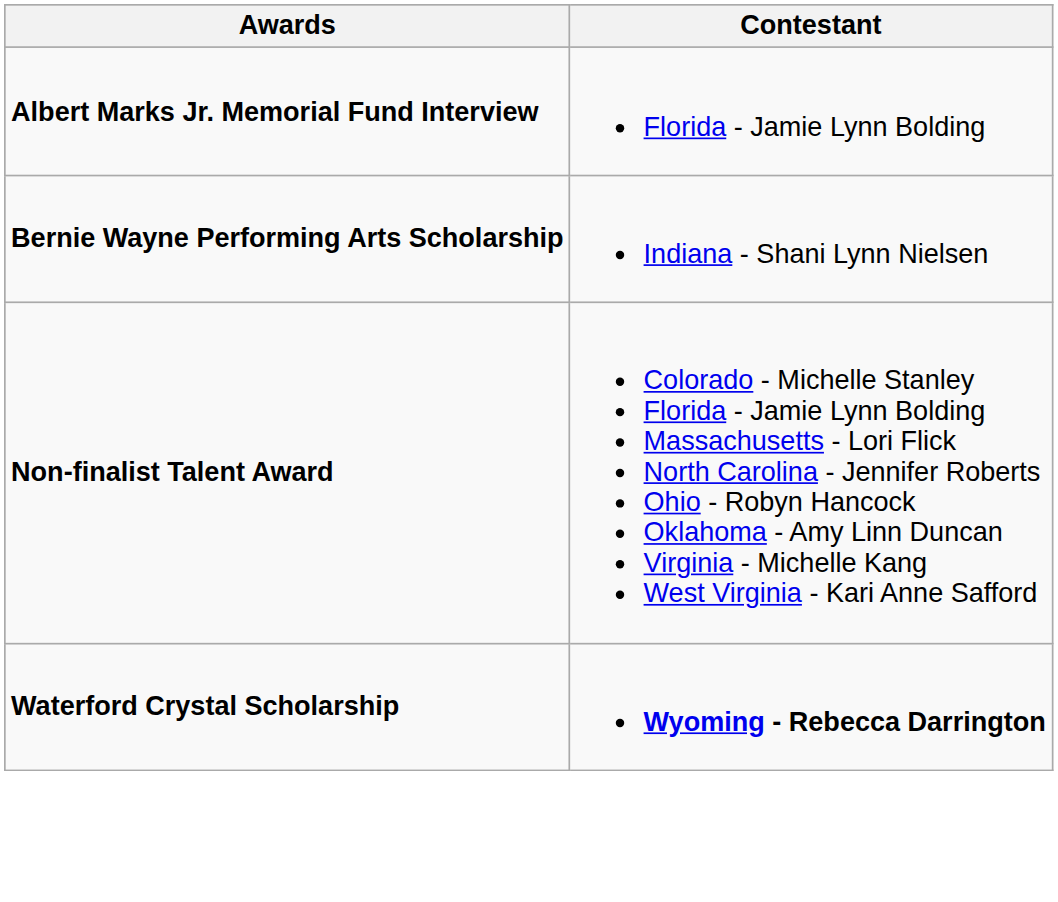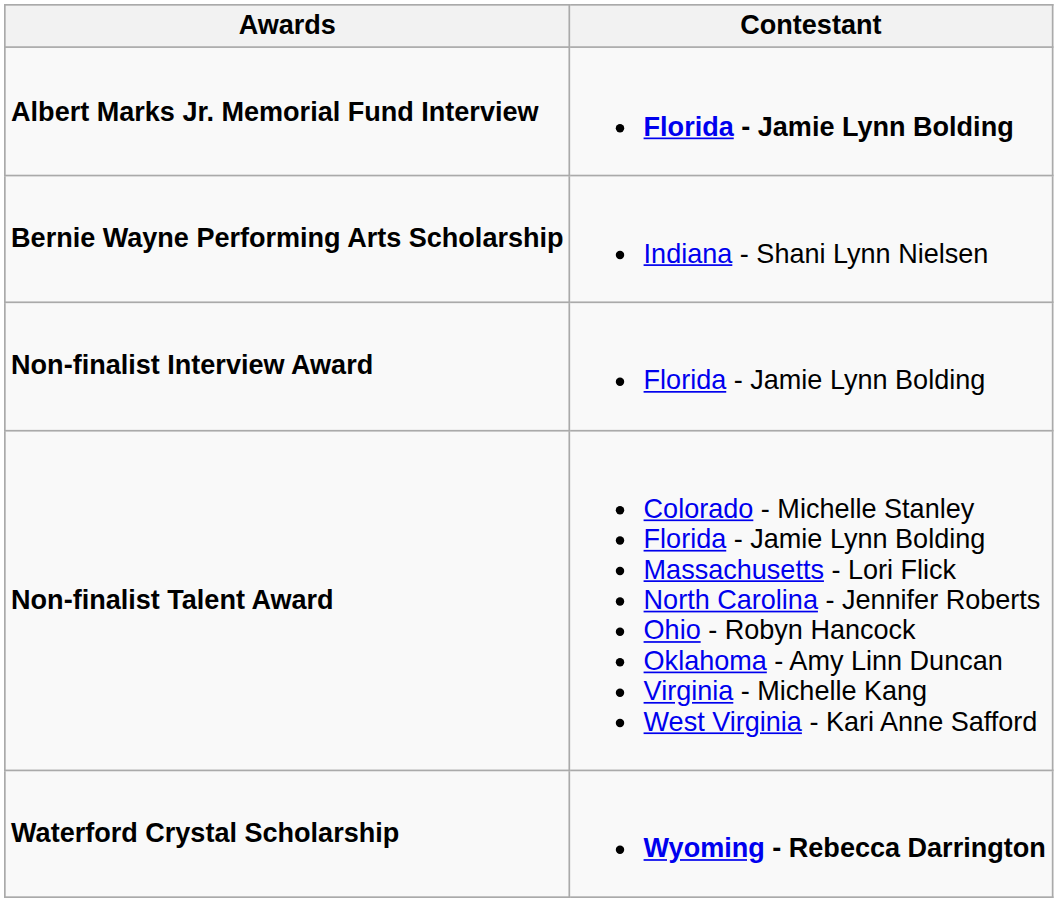Albert Marks Jr. Memorial Fund Interview | Contestant: normal -> bold
+ row: Non-finalist Interview Award | Florida - Jamie Lynn Bolding
